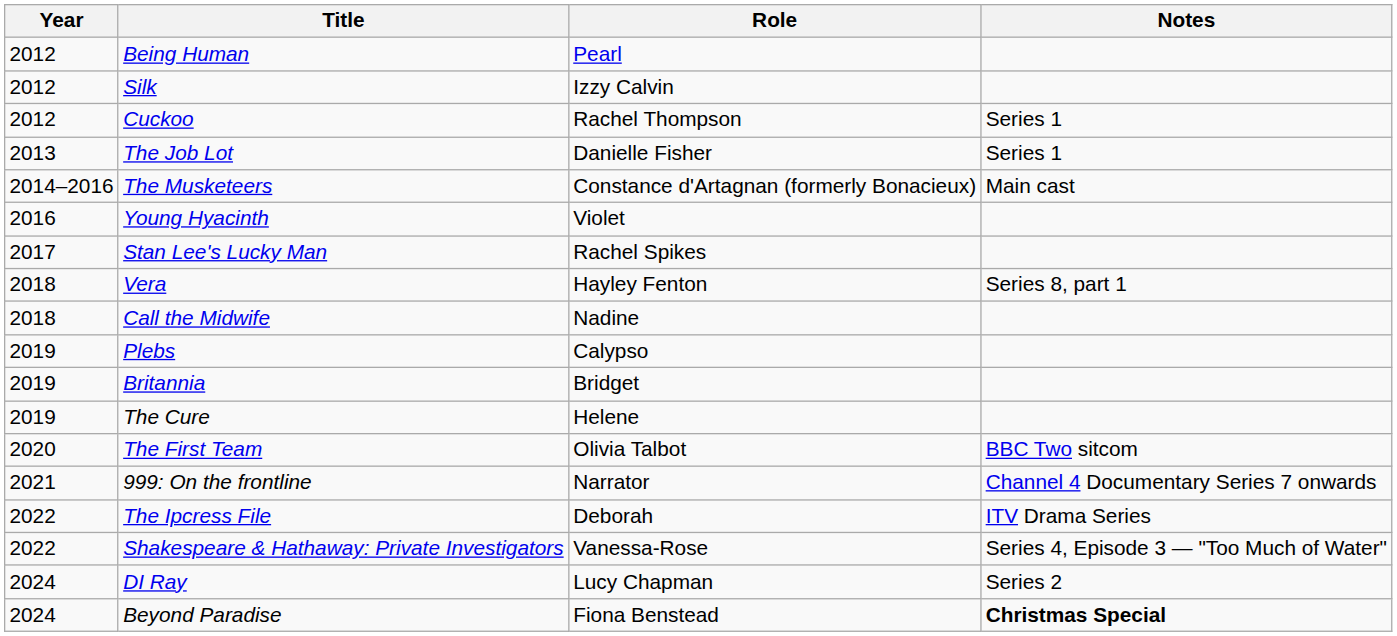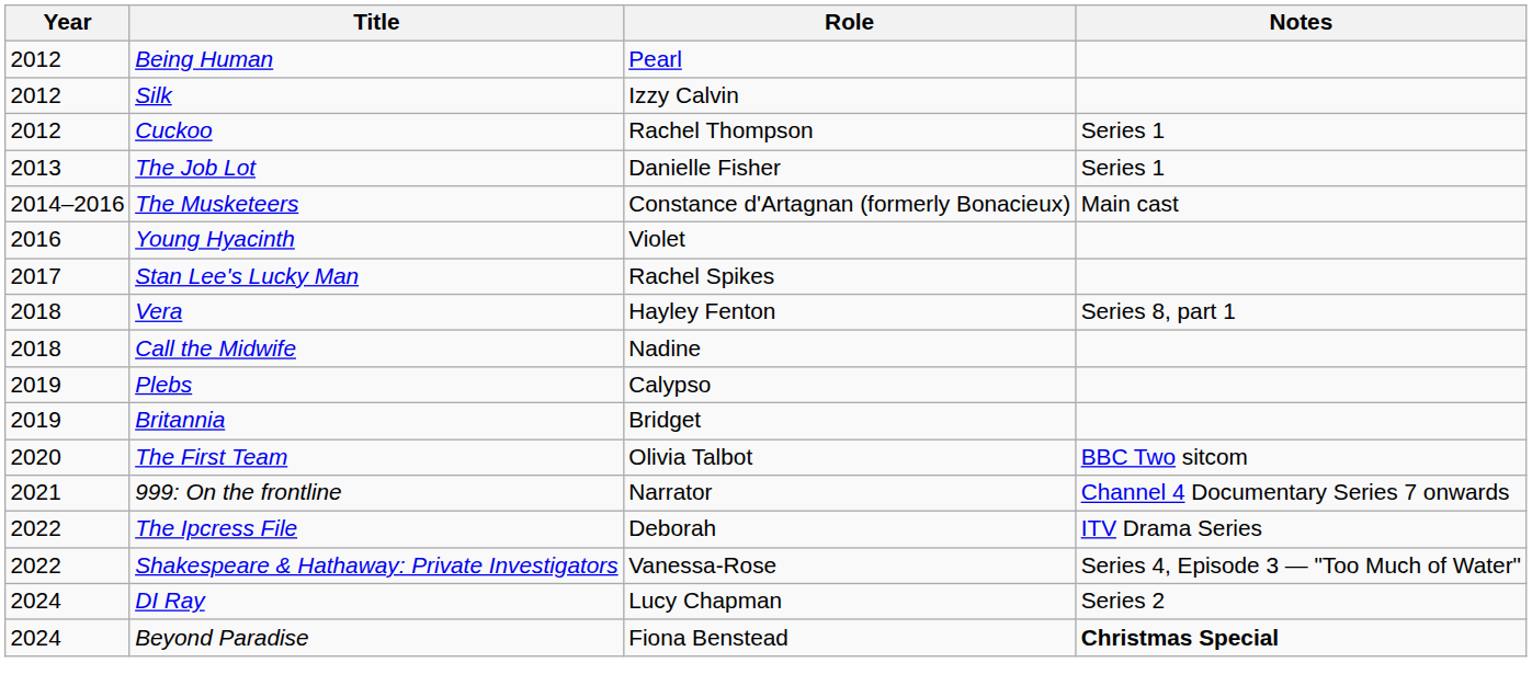- row: 2019 | The Cure | Helene
